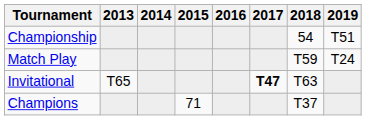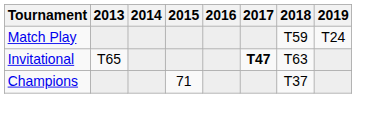- row: Championship | 54 | T51
